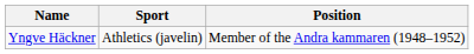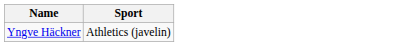- column: Position | Member of the Andra kammaren (1948–1952)
